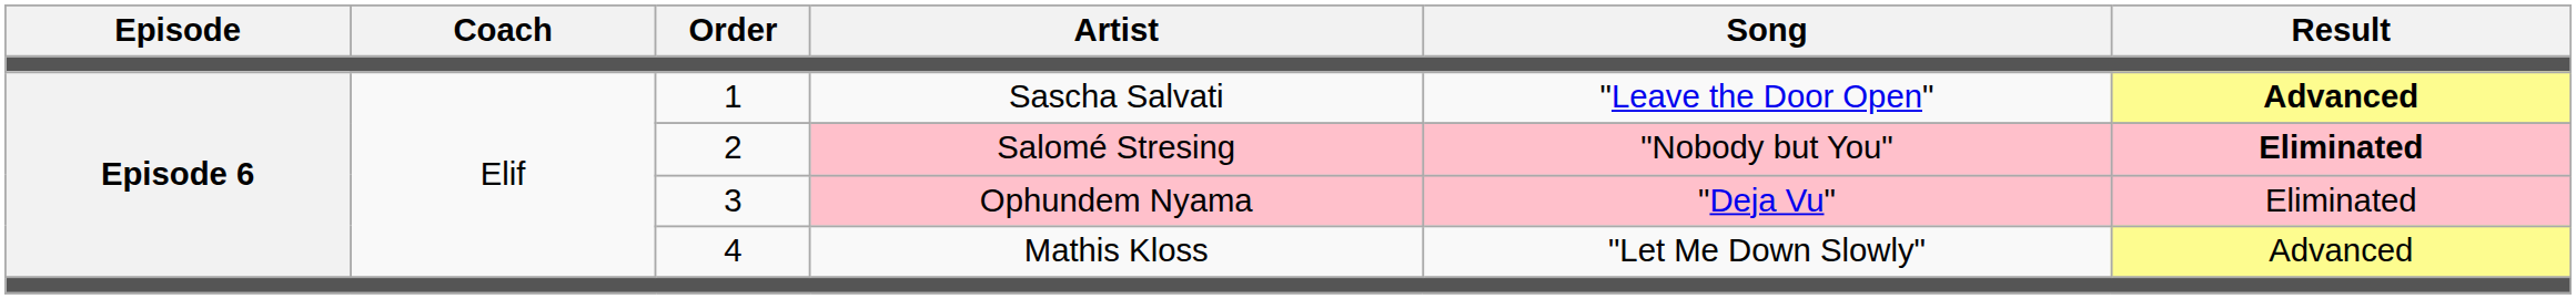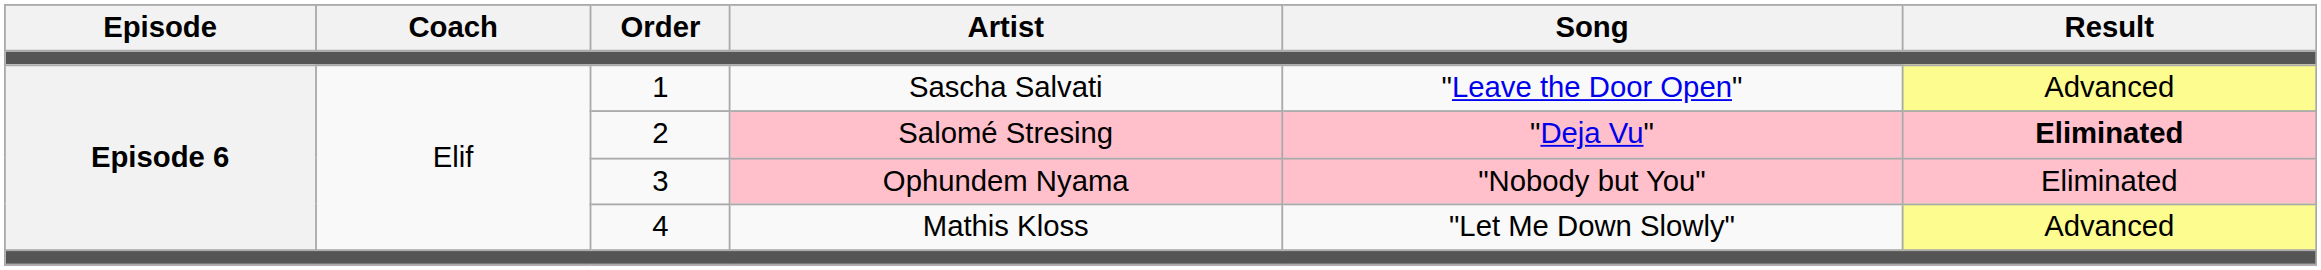1 | Result: bold -> normal
2 | Song: "Nobody but You" -> "Deja Vu"
3 | Song: "Deja Vu" -> "Nobody but You"
